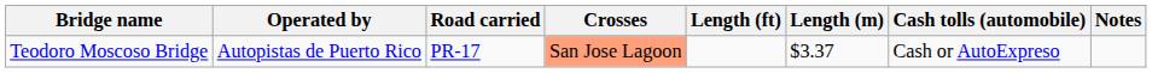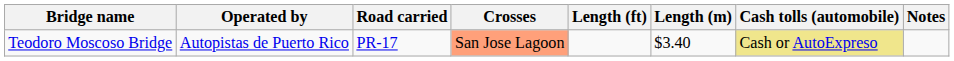Teodoro Moscoso Bridge | Length (m): $3.37 -> $3.40
Teodoro Moscoso Bridge | Cash tolls (automobile): no background -> khaki background
